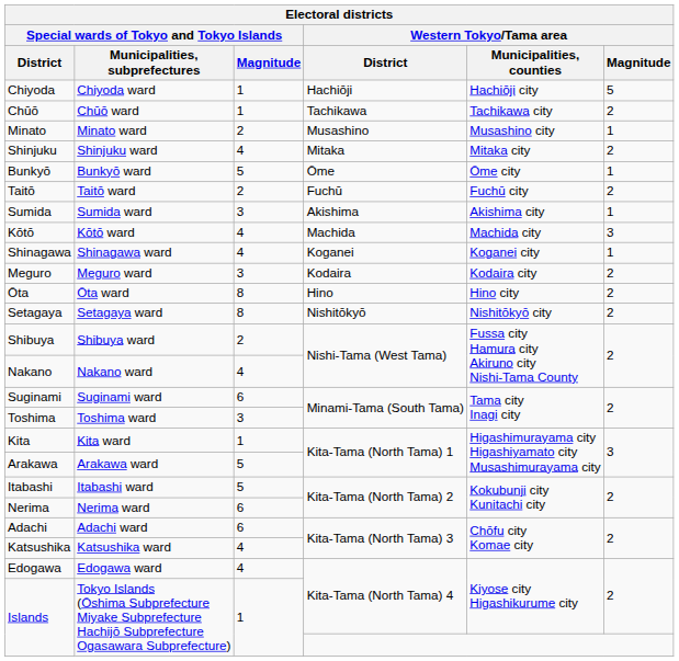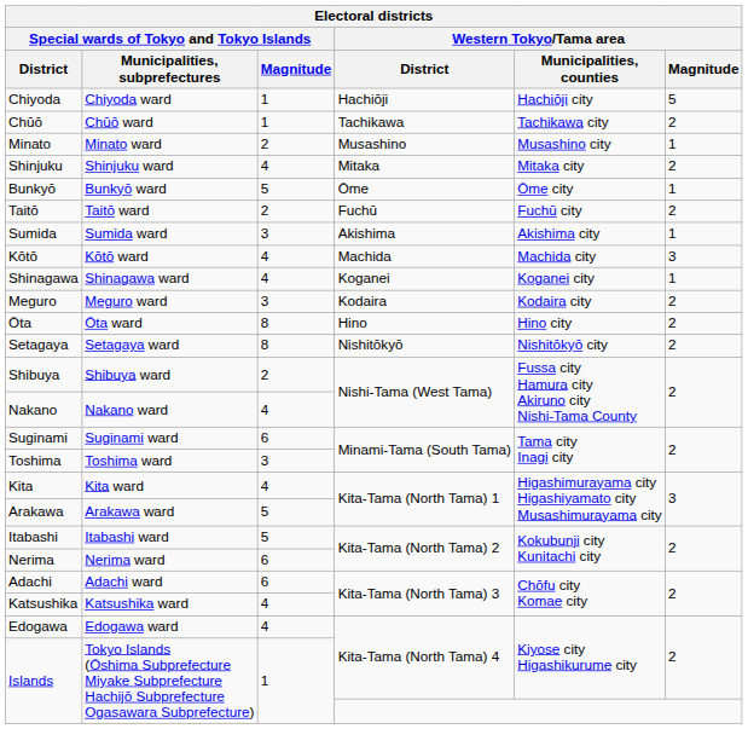Kita | Special wards of Tokyo and Tokyo Islands / Magnitude: 1 -> 4
